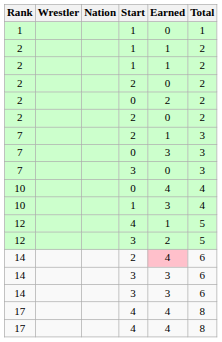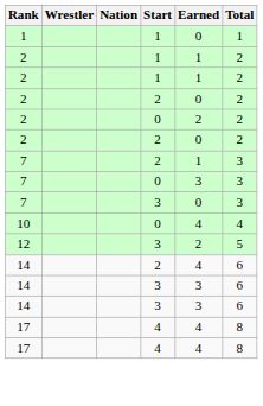- row: 10 | 1 | 3 | 4
- row: 12 | 4 | 1 | 5
14 / 2 | Earned: pink background -> no background
